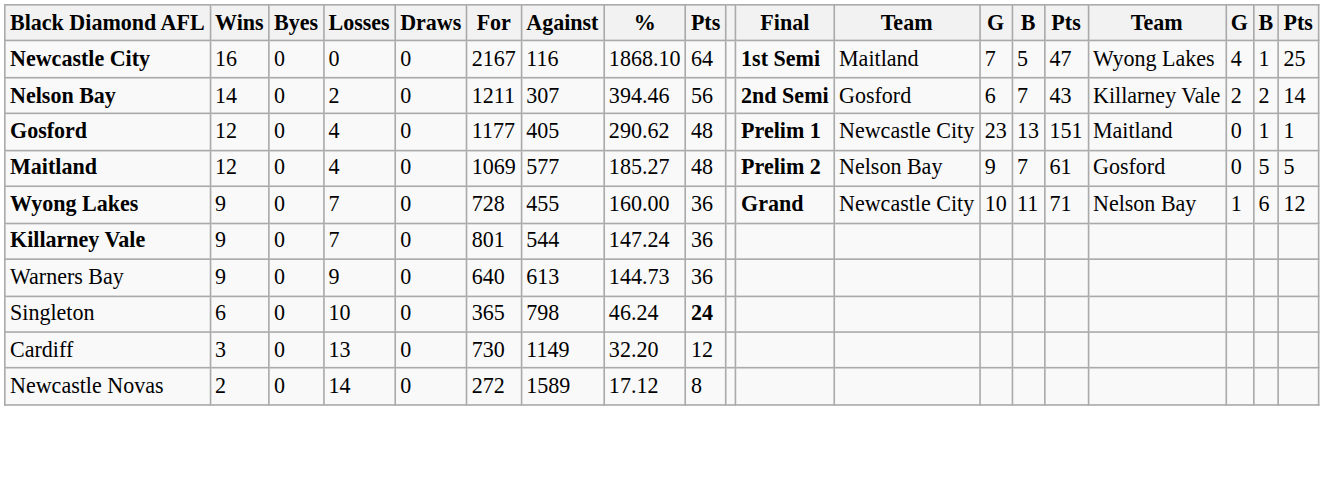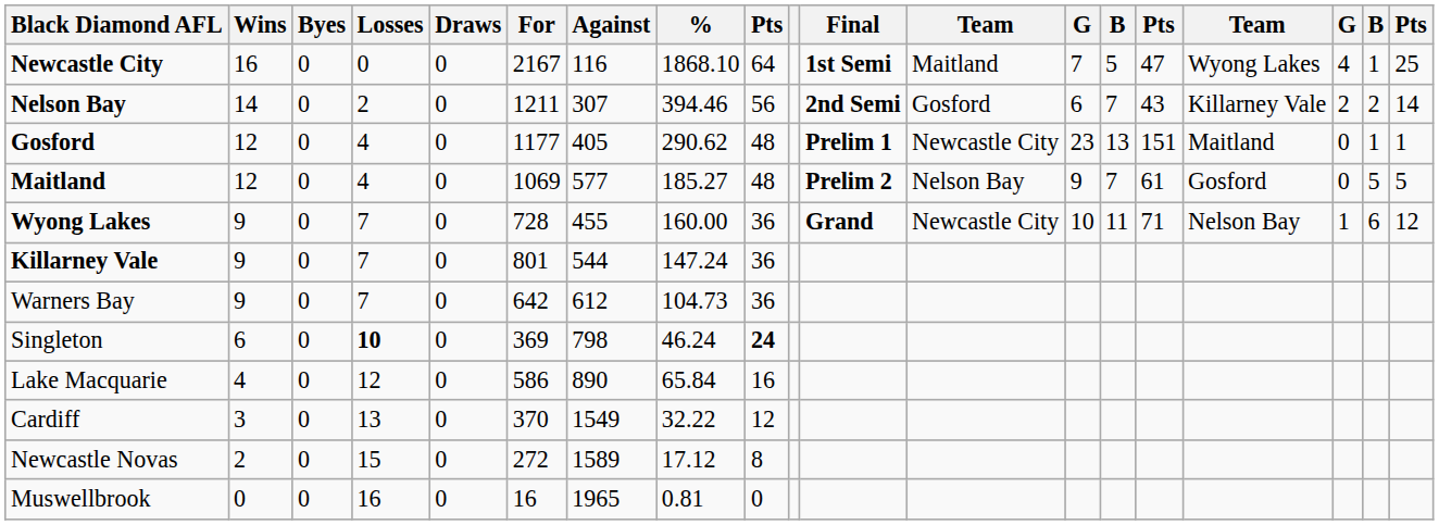Warners Bay | Losses: 9 -> 7
Warners Bay | For: 640 -> 642
Warners Bay | Against: 613 -> 612
Warners Bay | %: 144.73 -> 104.73
Singleton | Losses: normal -> bold
Singleton | For: 365 -> 369
+ row: Lake Macquarie | 4 | 0 | 12 | 0 | 586 | 890 | 65.84 | 16
Cardiff | For: 730 -> 370
Cardiff | Against: 1149 -> 1549
Cardiff | %: 32.20 -> 32.22
Newcastle Novas | Losses: 14 -> 15
+ row: Muswellbrook | 0 | 0 | 16 | 0 | 16 | 1965 | 0.81 | 0
